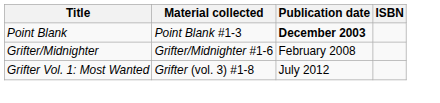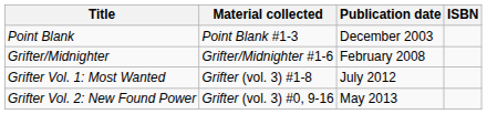Point Blank | Publication date: bold -> normal
+ row: Grifter Vol. 2: New Found Power | Grifter (vol. 3) #0, 9-16 | May 2013
